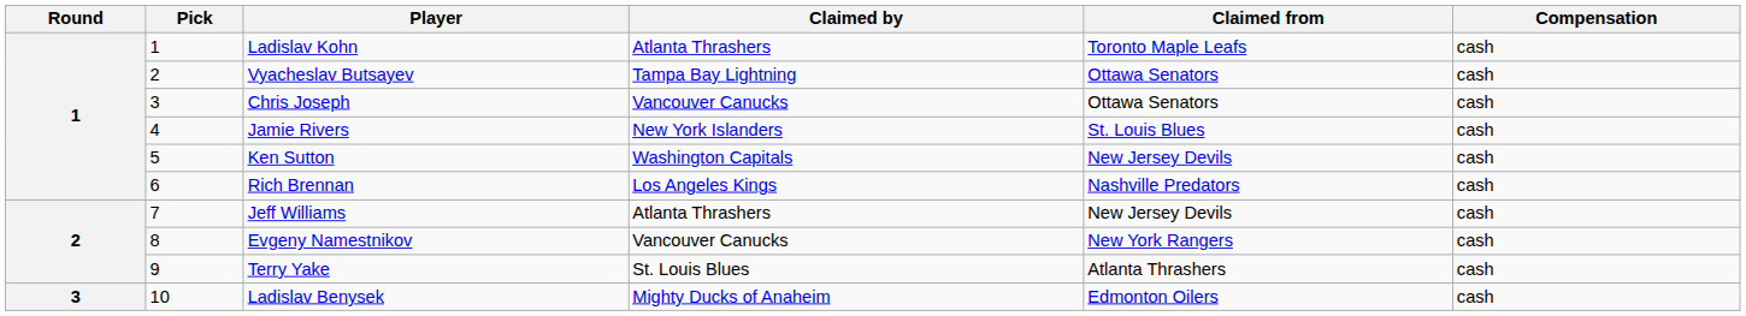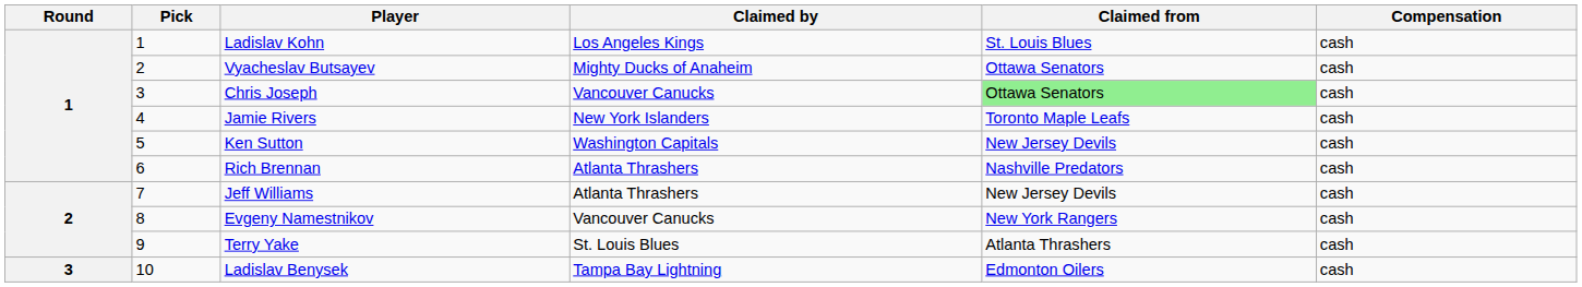Ladislav Kohn | Claimed by: Atlanta Thrashers -> Los Angeles Kings
Ladislav Kohn | Claimed from: Toronto Maple Leafs -> St. Louis Blues
Vyacheslav Butsayev | Claimed by: Tampa Bay Lightning -> Mighty Ducks of Anaheim
Chris Joseph | Claimed from: no background -> lightgreen background
Jamie Rivers | Claimed from: St. Louis Blues -> Toronto Maple Leafs
Rich Brennan | Claimed by: Los Angeles Kings -> Atlanta Thrashers
Ladislav Benysek | Claimed by: Mighty Ducks of Anaheim -> Tampa Bay Lightning
